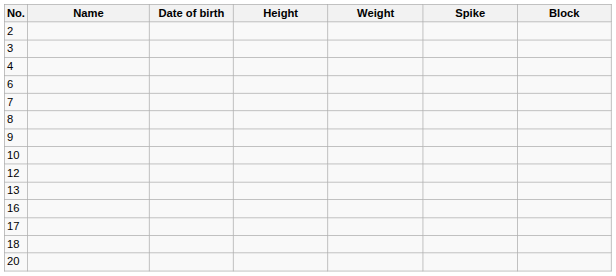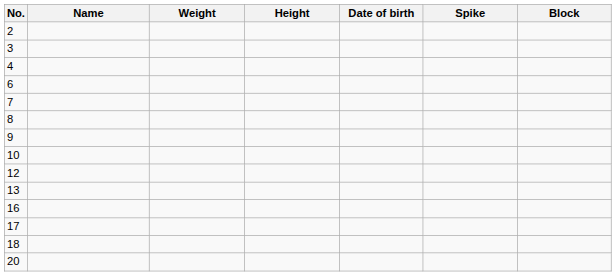columns swapped: Date of birth <-> Weight
